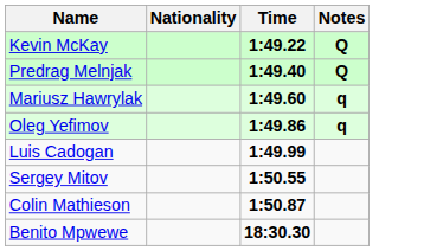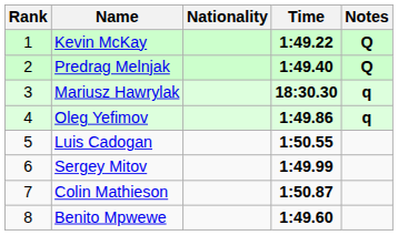+ column: Rank | 1 | 2 | 3 | 4 | 5 | 6 | 7 | 8
Mariusz Hawrylak | Time: 1:49.60 -> 18:30.30
Luis Cadogan | Time: 1:49.99 -> 1:50.55
Sergey Mitov | Time: 1:50.55 -> 1:49.99
Benito Mpwewe | Time: 18:30.30 -> 1:49.60
